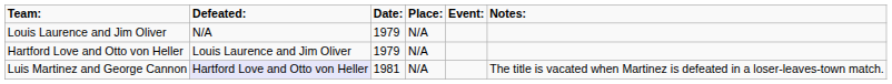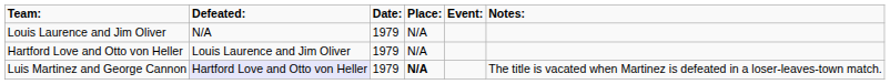Luis Martinez and George Cannon | Date:: 1981 -> 1979
Luis Martinez and George Cannon | Place:: normal -> bold
